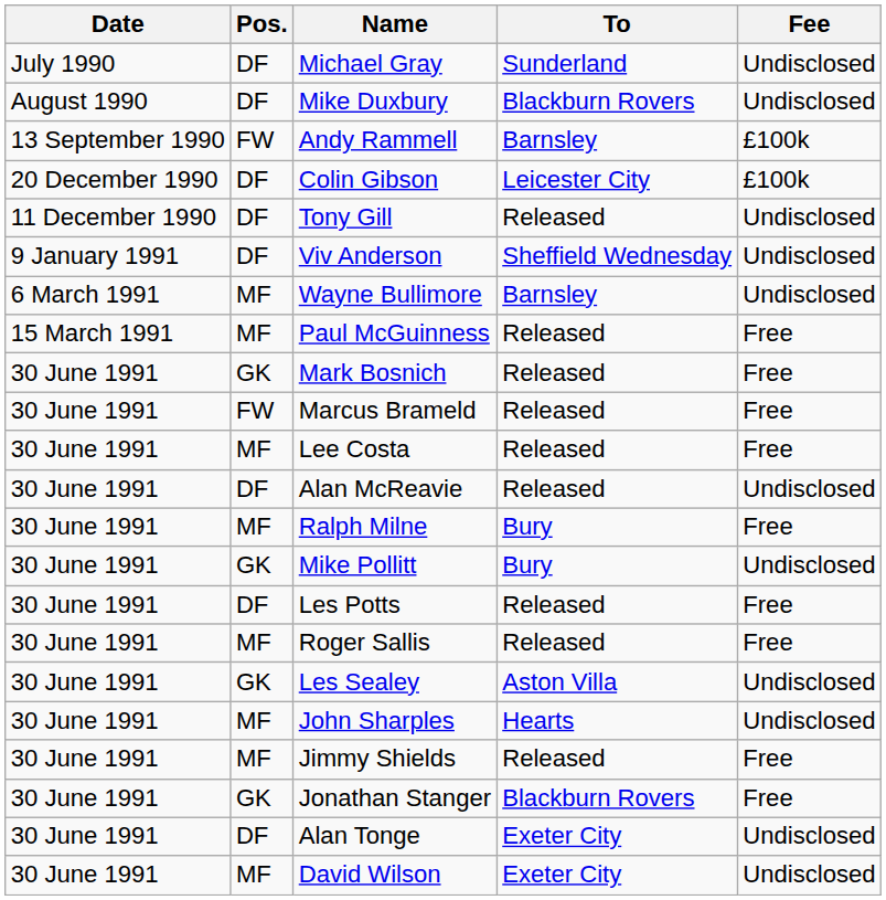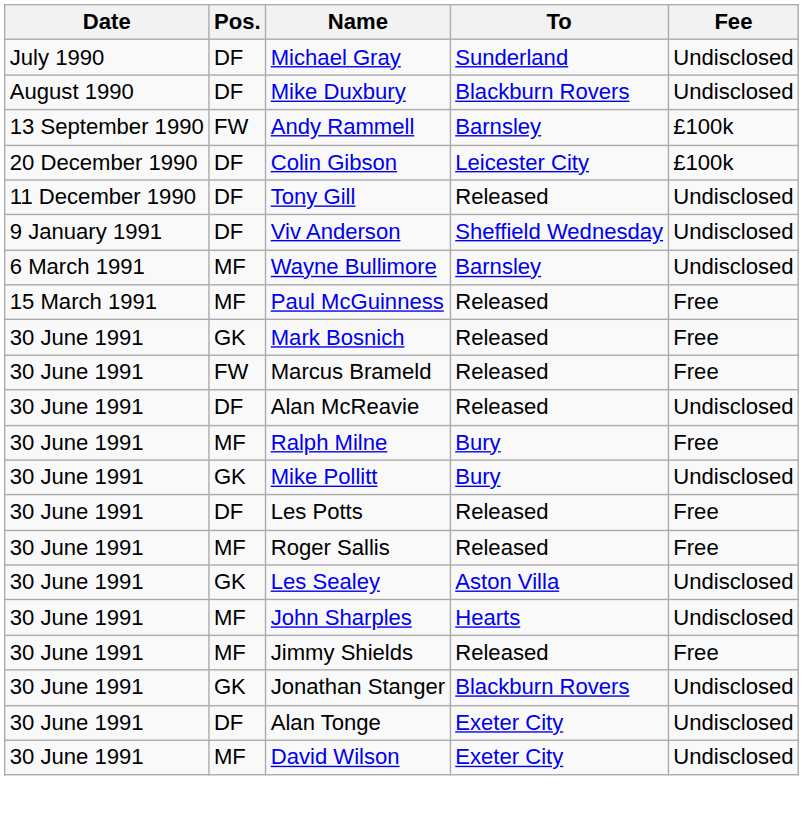- row: 30 June 1991 | MF | Lee Costa | Released | Free
Jonathan Stanger | Fee: Free -> Undisclosed
